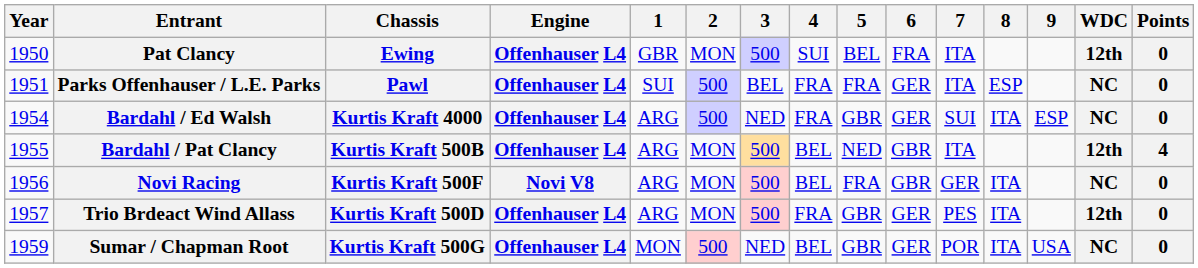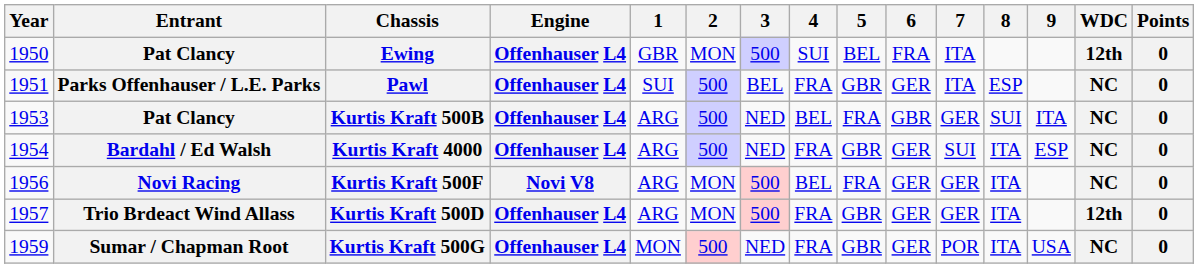1951 | 5: FRA -> GBR
+ row: 1953 | Pat Clancy | Kurtis Kraft 500B | Offenhauser L4 | ARG | 500 | NED | BEL | FRA | GBR | GER | SUI | ITA | NC | 0
- row: 1955 | Bardahl / Pat Clancy | Kurtis Kraft 500B | Offenhauser L4 | ARG | MON | 500 | BEL | NED | GBR | ITA | 12th | 4
1956 | 6: GBR -> GER
1957 | 7: PES -> GER
1959 | 4: BEL -> FRA
